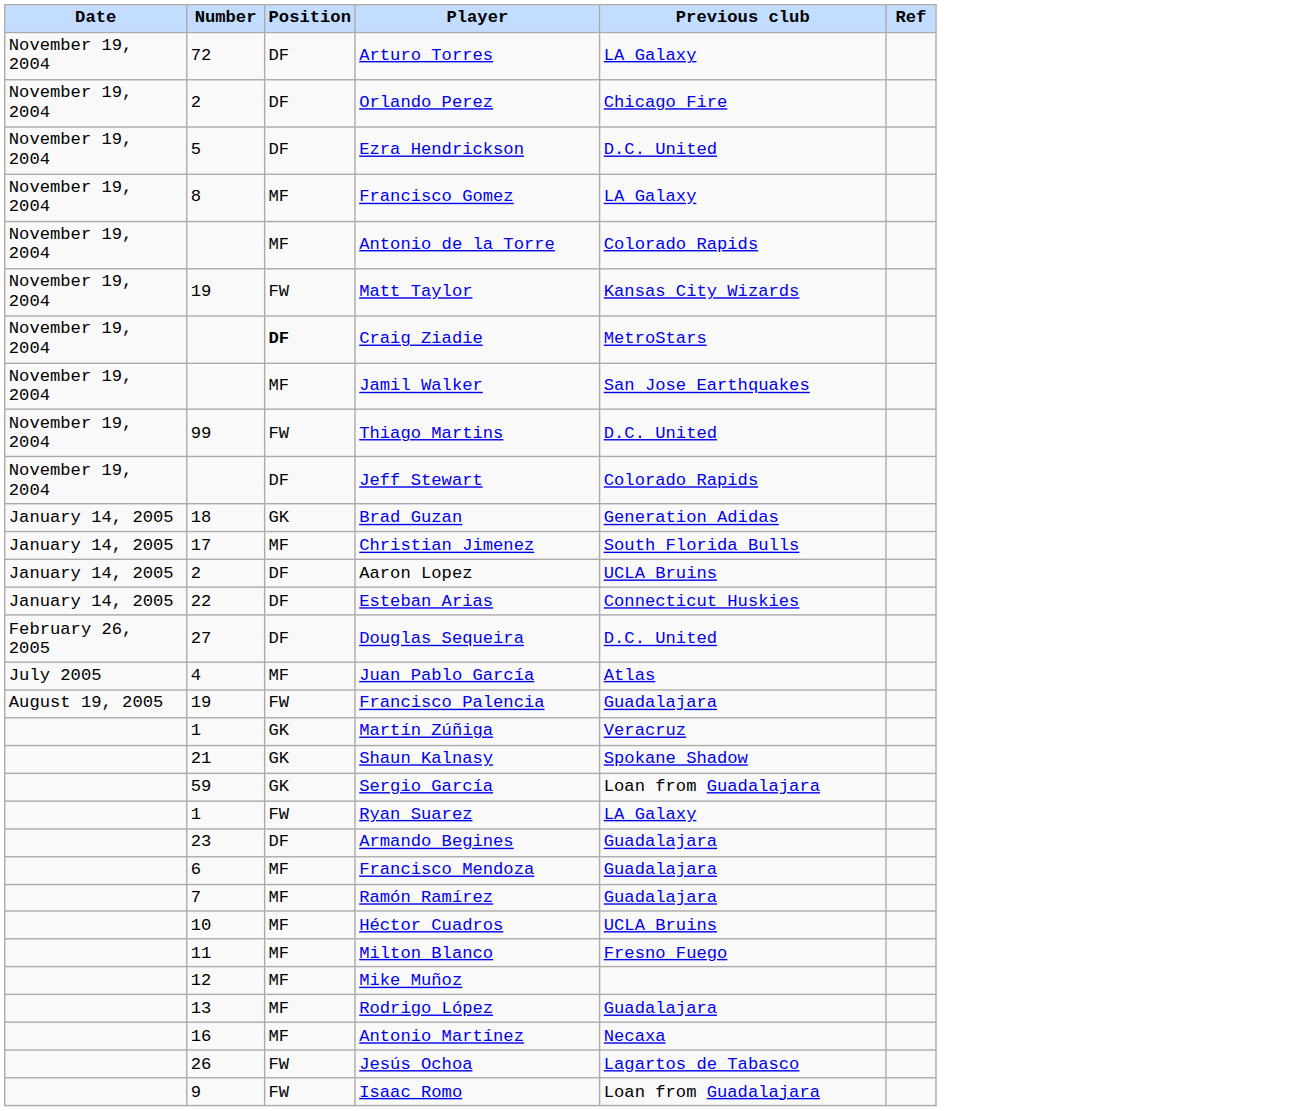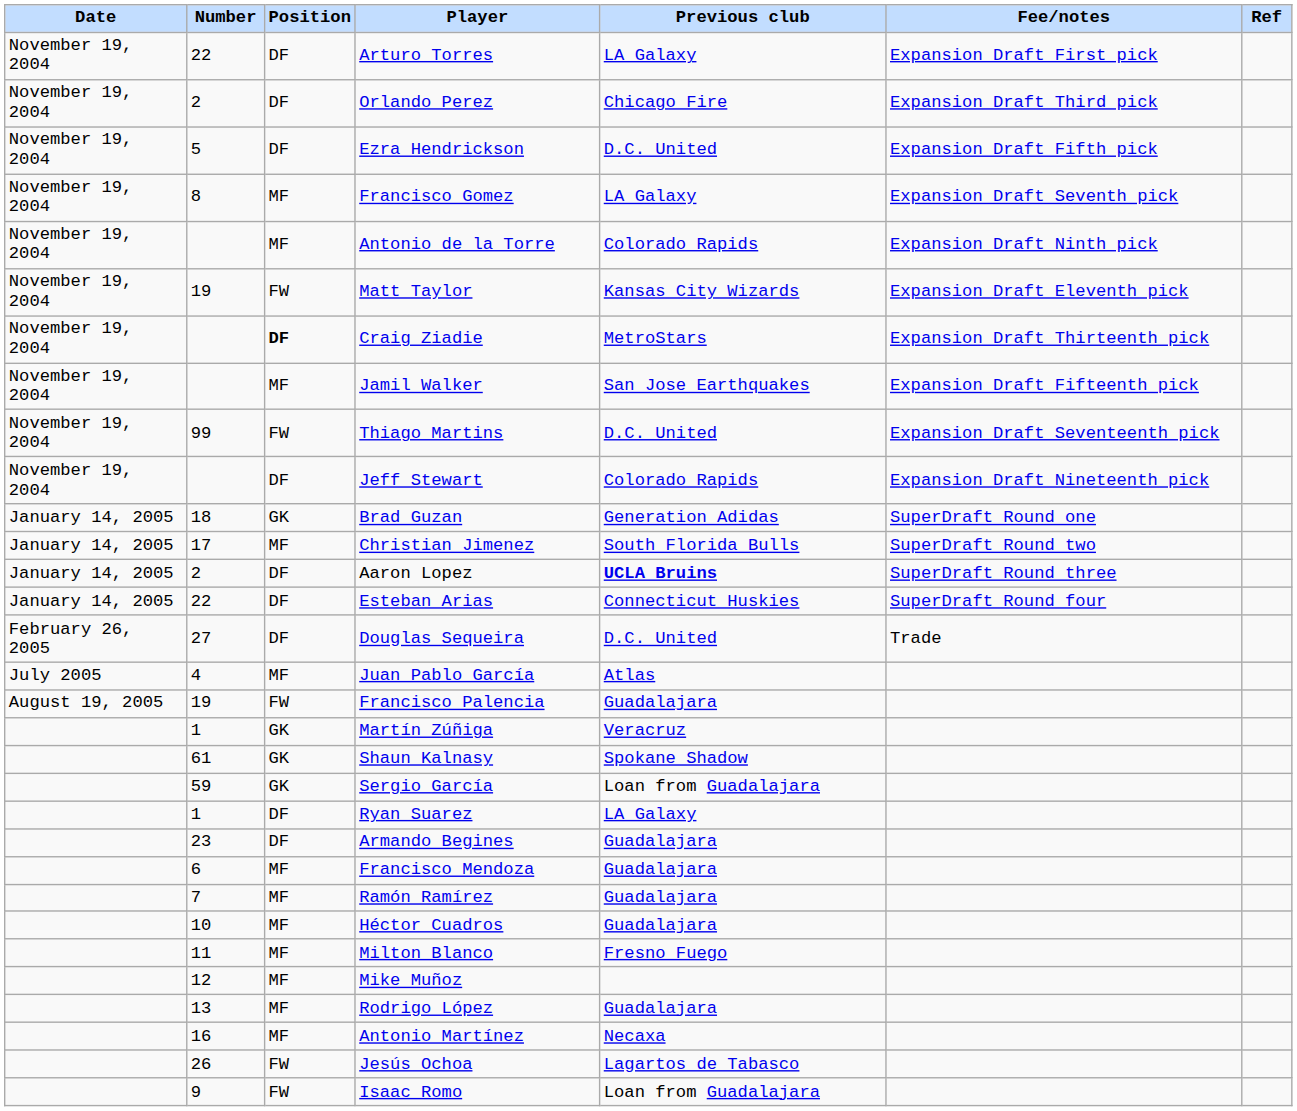+ column: Fee/notes | Expansion Draft First pick | Expansion Draft Third pick | Expansion Draft Fifth pick | Expansion Draft Seventh pick | Expansion Draft Ninth pick | Expansion Draft Eleventh pick | Expansion Draft Thirteenth pick | Expansion Draft Fifteenth pick | Expansion Draft Seventeenth pick | Expansion Draft Nineteenth pick | SuperDraft Round one | SuperDraft Round two | SuperDraft Round three | SuperDraft Round four | Trade
Arturo Torres | Number: 72 -> 22
Aaron Lopez | Previous club: normal -> bold
Shaun Kalnasy | Number: 21 -> 61
Ryan Suarez | Position: FW -> DF
Héctor Cuadros | Previous club: UCLA Bruins -> Guadalajara
